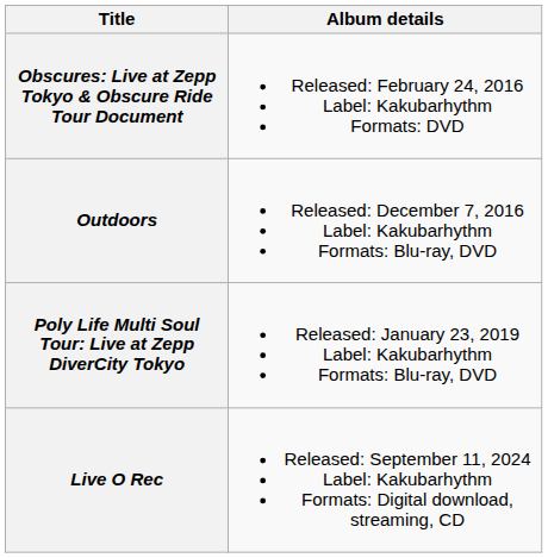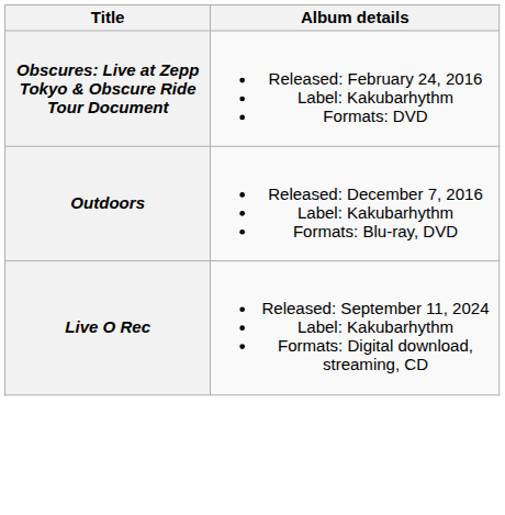- row: Poly Life Multi Soul Tour: Live at Zepp DiverCity Tokyo | Released: January 23, 2019 Label: Kakubarhythm Formats: Blu-ray, DVD
